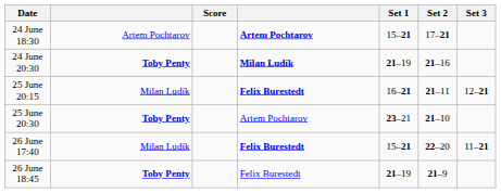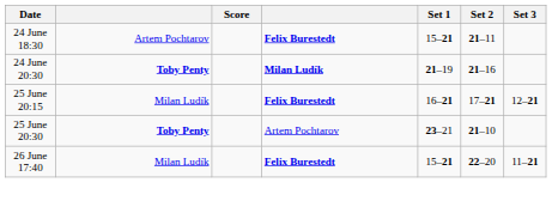24 June 18:30 | column 4: Artem Pochtarov -> Felix Burestedt
24 June 18:30 | Set 2: 17–21 -> 21–11
25 June 20:15 | Set 2: 21–11 -> 17–21
- row: 26 June 18:45 | Toby Penty | Felix Burestedt | 21–19 | 21–9
